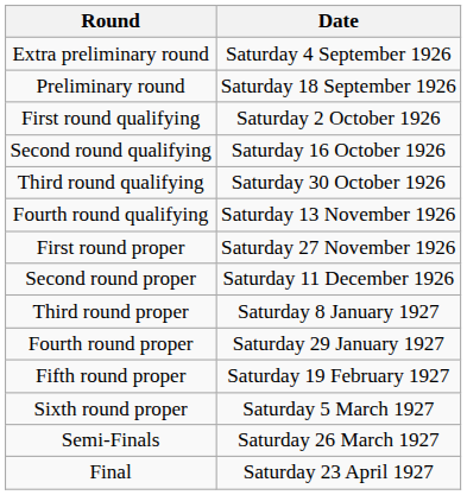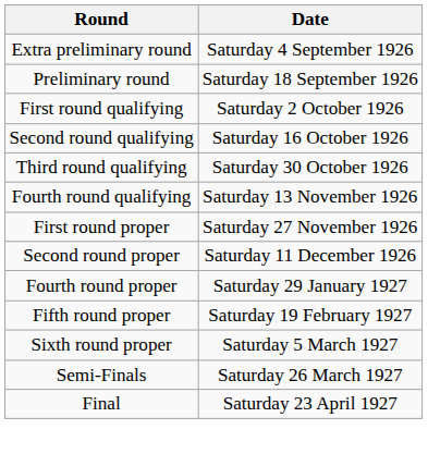- row: Third round proper | Saturday 8 January 1927
